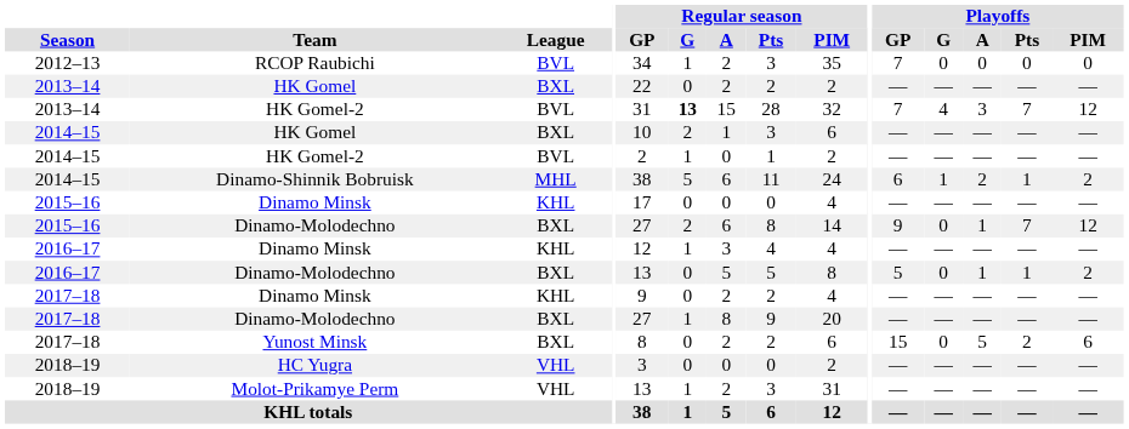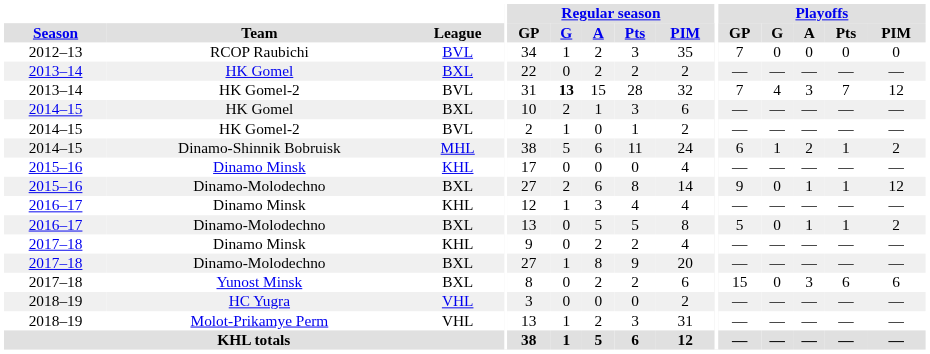2015–16 / Dinamo-Molodechno | Playoffs / Pts: 7 -> 1
Yunost Minsk | Playoffs / A: 5 -> 3
Yunost Minsk | Playoffs / Pts: 2 -> 6
